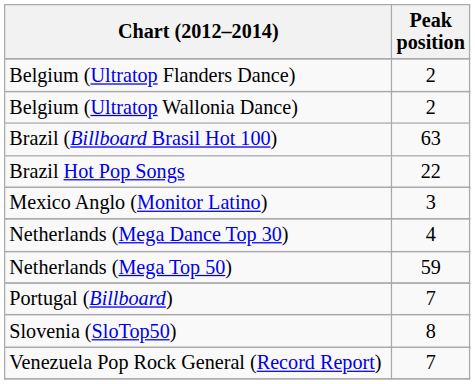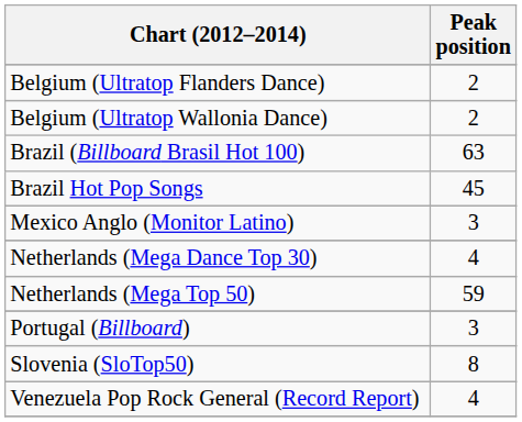Brazil Hot Pop Songs | Peak position: 22 -> 45
Portugal (Billboard) | Peak position: 7 -> 3
Venezuela Pop Rock General (Record Report) | Peak position: 7 -> 4
